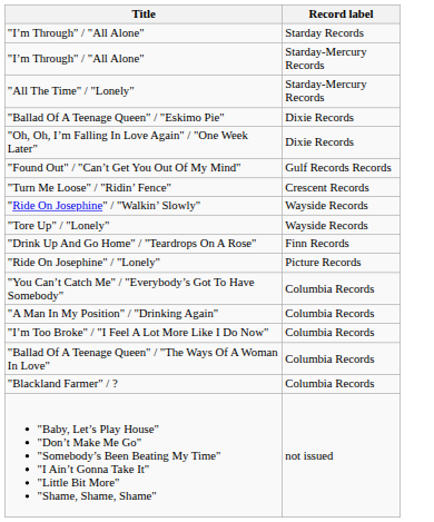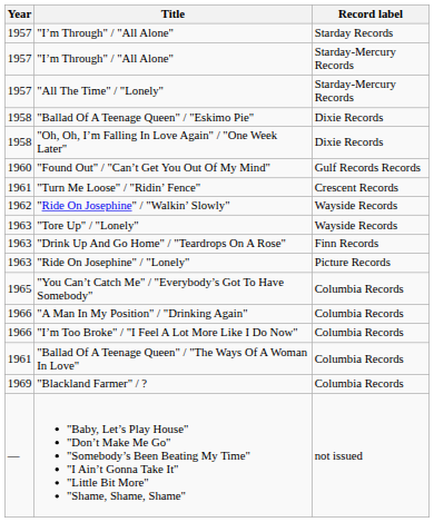+ column: Year | 1957 | 1957 | 1957 | 1958 | 1958 | 1960 | 1961 | 1962 | 1963 | 1963 | 1963 | 1965 | 1966 | 1966 | 1961 | 1969 | —
